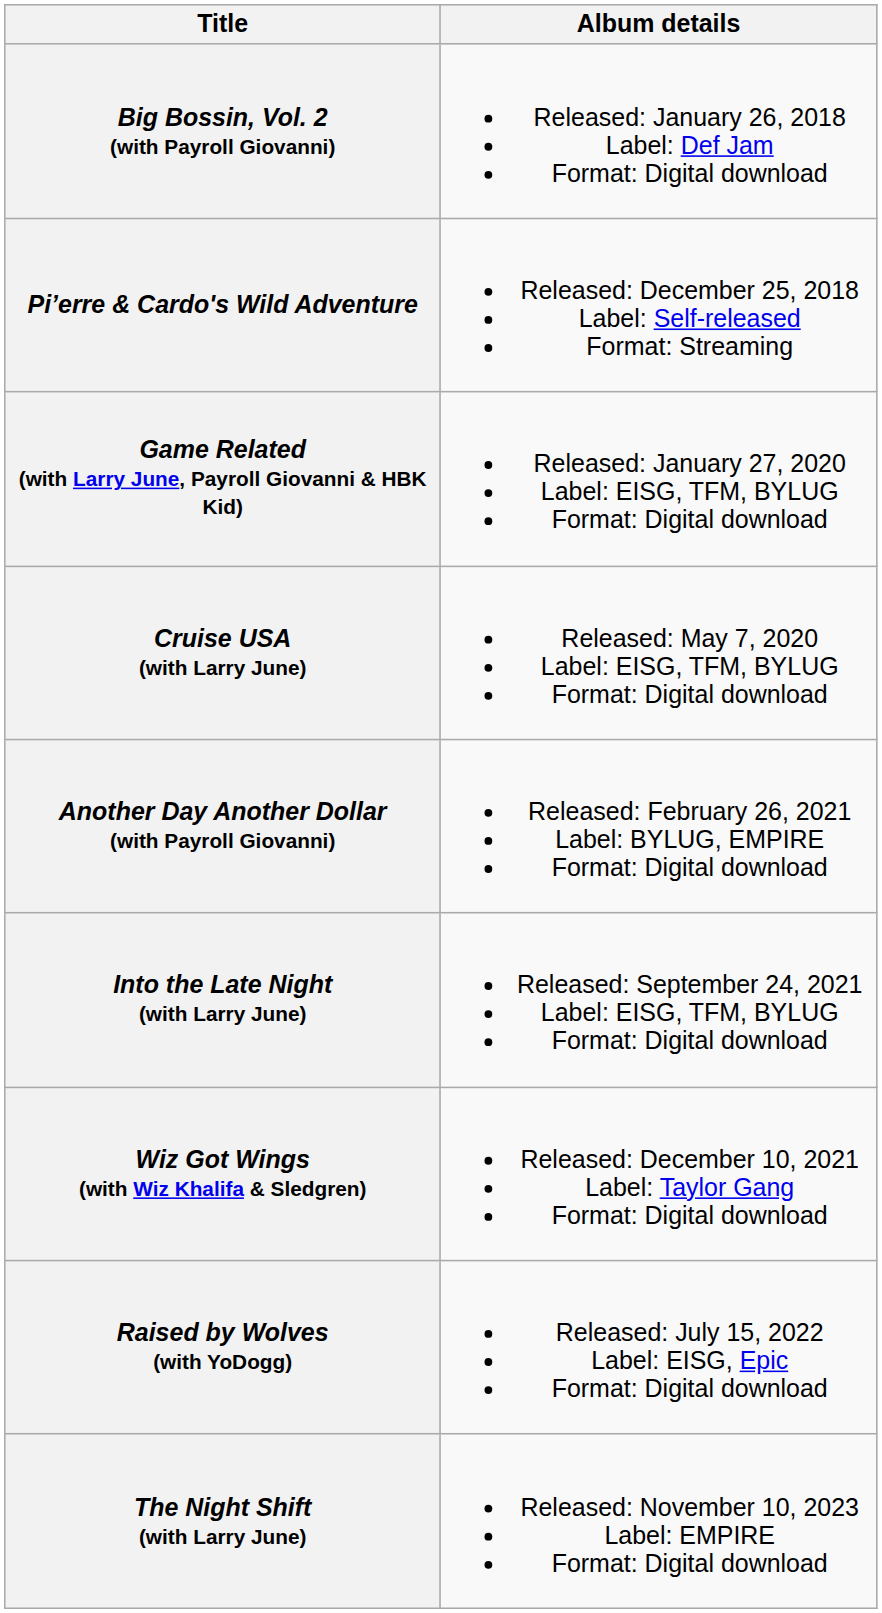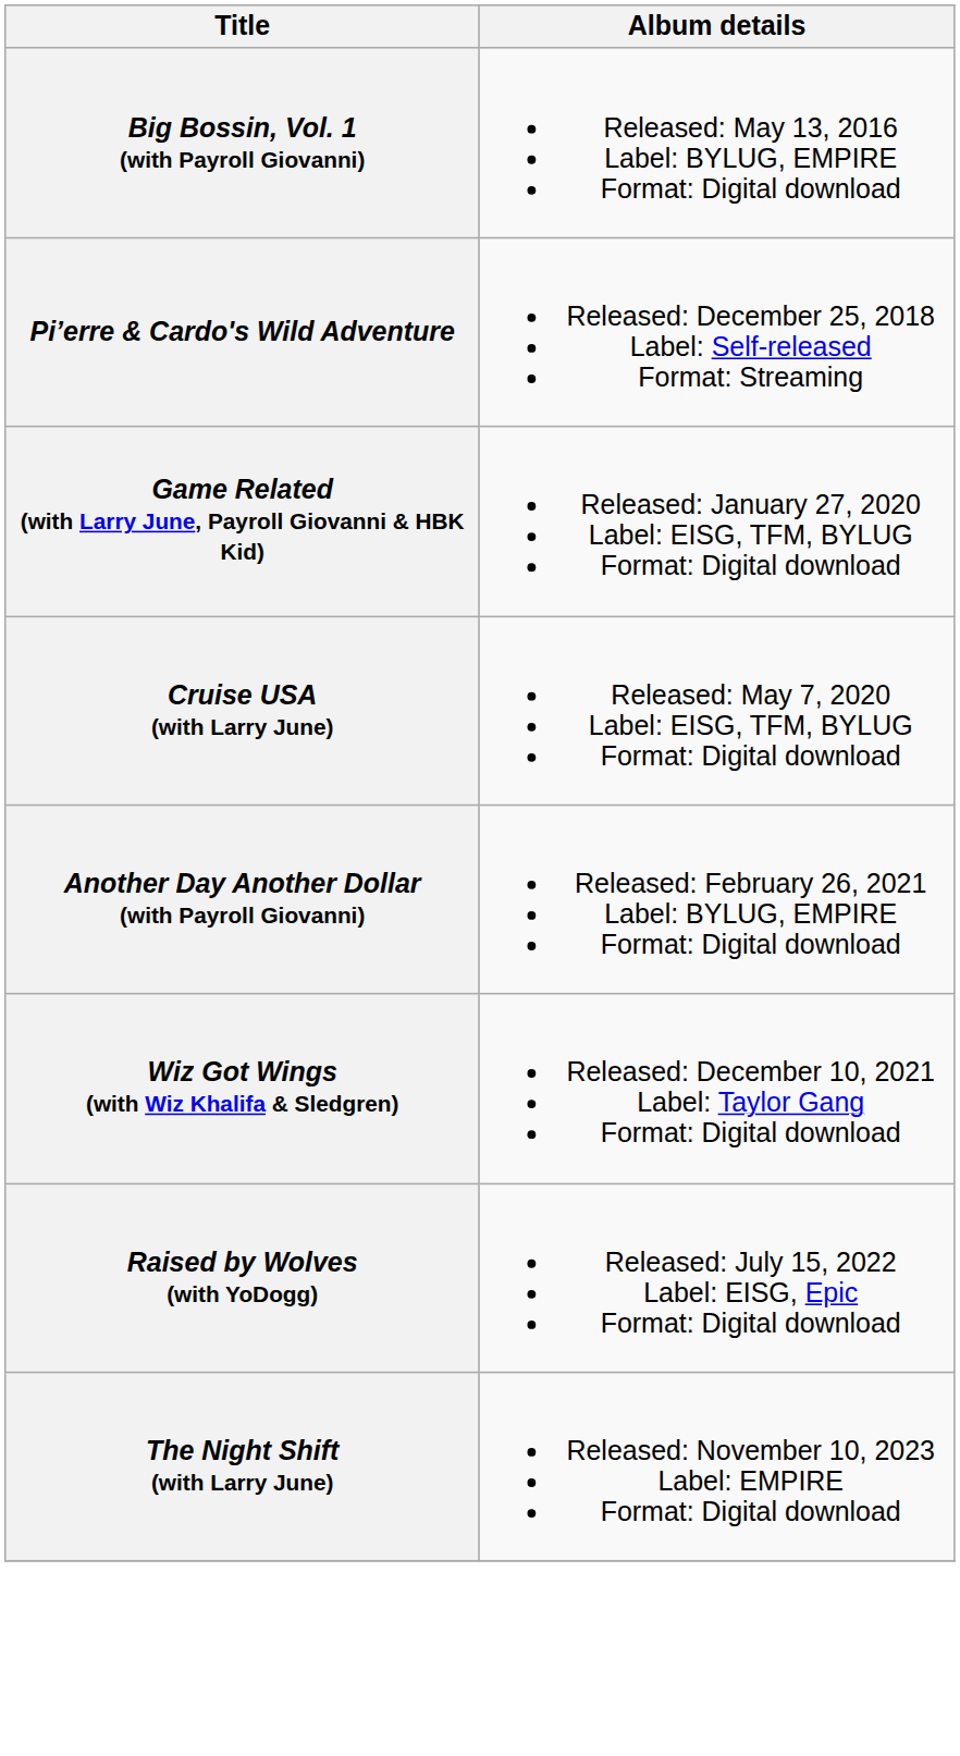+ row: Big Bossin, Vol. 1 (with Payroll Giovanni) | Released: May 13, 2016 Label: BYLUG, EMPIRE Format: Digital download
- row: Big Bossin, Vol. 2 (with Payroll Giovanni) | Released: January 26, 2018 Label: Def Jam Format: Digital download
- row: Into the Late Night (with Larry June) | Released: September 24, 2021 Label: EISG, TFM, BYLUG Format: Digital download
